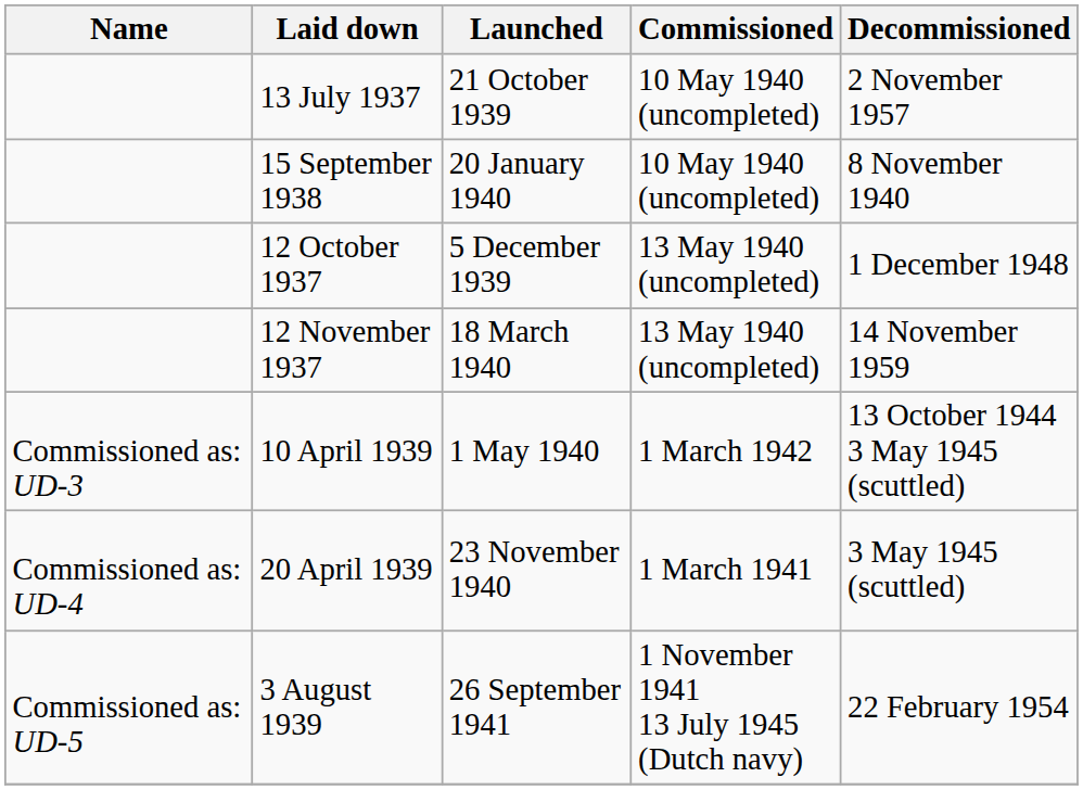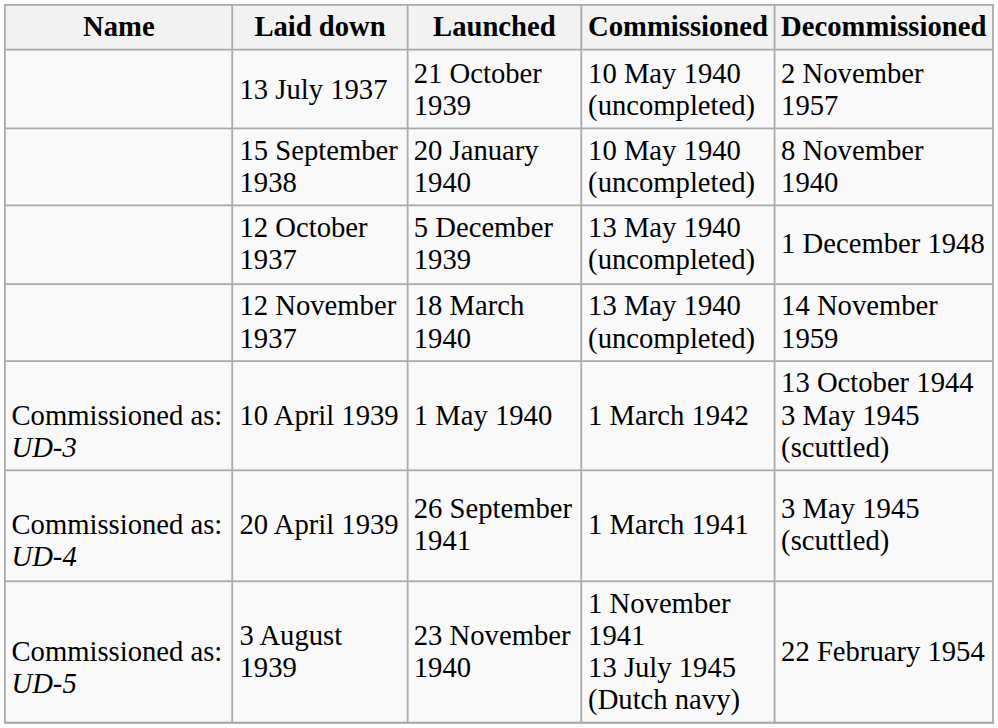20 April 1939 | Launched: 23 November 1940 -> 26 September 1941
3 August 1939 | Launched: 26 September 1941 -> 23 November 1940
